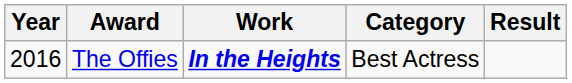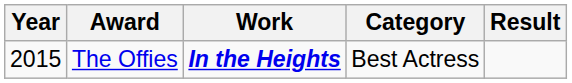The Offies | Year: 2016 -> 2015
